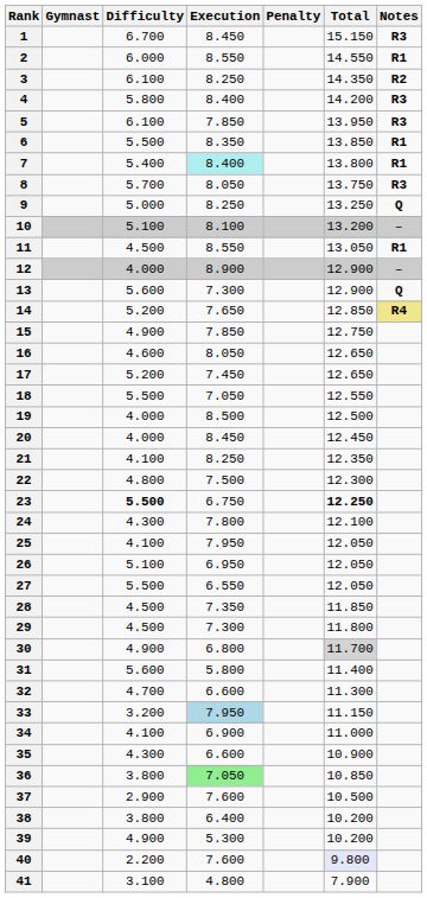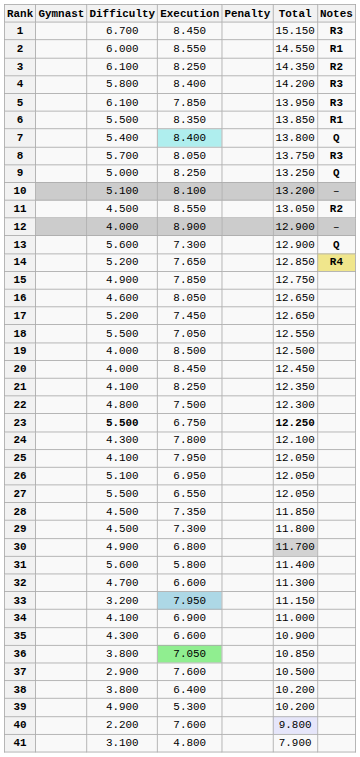7 | Notes: R1 -> Q
11 | Notes: R1 -> R2
